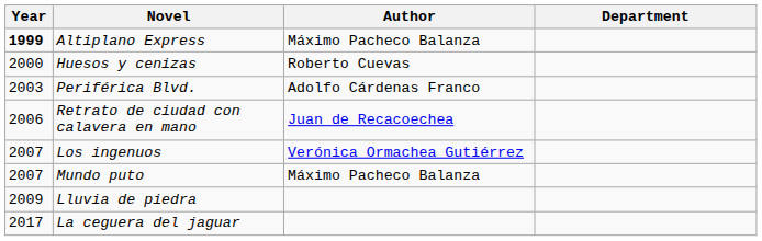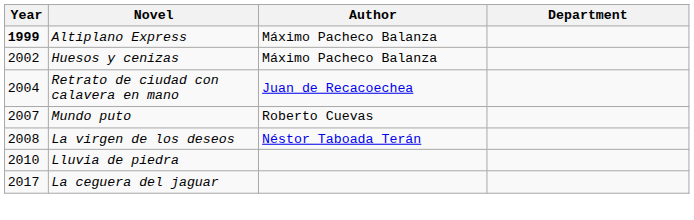Huesos y cenizas | Year: 2000 -> 2002
Huesos y cenizas | Author: Roberto Cuevas -> Máximo Pacheco Balanza
- row: 2003 | Periférica Blvd. | Adolfo Cárdenas Franco
Retrato de ciudad con calavera en mano | Year: 2006 -> 2004
- row: 2007 | Los ingenuos | Verónica Ormachea Gutiérrez
Mundo puto | Author: Máximo Pacheco Balanza -> Roberto Cuevas
+ row: 2008 | La virgen de los deseos | Néstor Taboada Terán
Lluvia de piedra | Year: 2009 -> 2010
